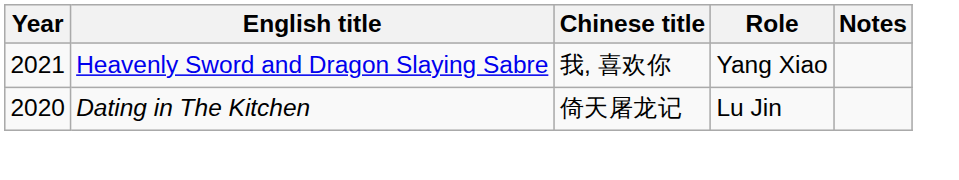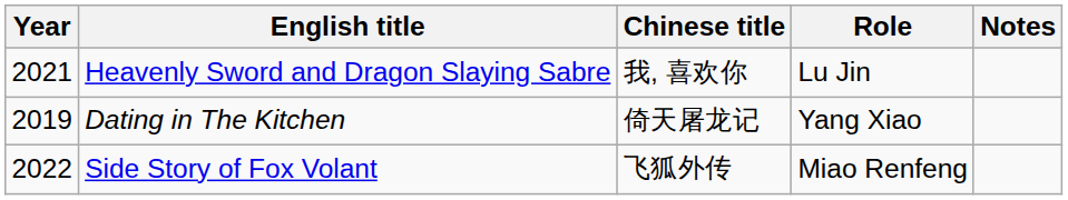Heavenly Sword and Dragon Slaying Sabre | Role: Yang Xiao -> Lu Jin
Dating in The Kitchen | Year: 2020 -> 2019
Dating in The Kitchen | Role: Lu Jin -> Yang Xiao
+ row: 2022 | Side Story of Fox Volant | 飞狐外传 | Miao Renfeng
